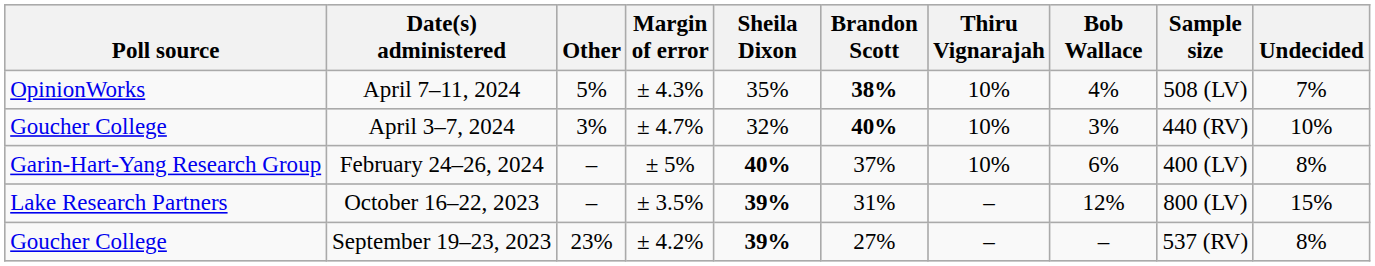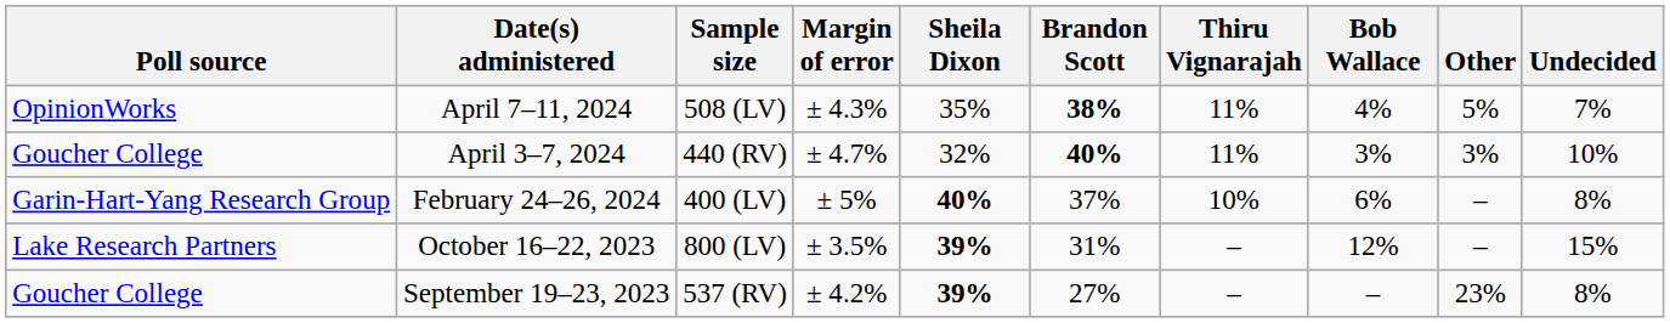columns swapped: Sample size <-> Other
April 7–11, 2024 | Thiru Vignarajah: 10% -> 11%
April 3–7, 2024 | Thiru Vignarajah: 10% -> 11%
